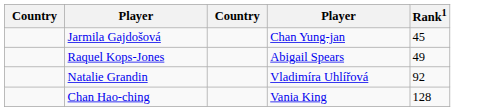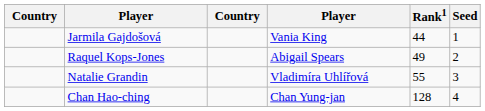+ column: Seed | 1 | 2 | 3 | 4
Jarmila Gajdošová | column 4: Chan Yung-jan -> Vania King
Jarmila Gajdošová | Rank1: 45 -> 44
Natalie Grandin | Rank1: 92 -> 55
Chan Hao-ching | column 4: Vania King -> Chan Yung-jan
